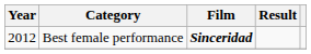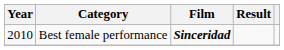Best female performance | Year: 2012 -> 2010
